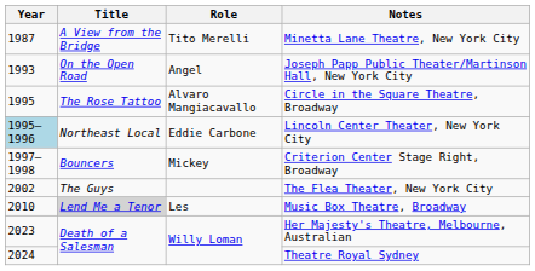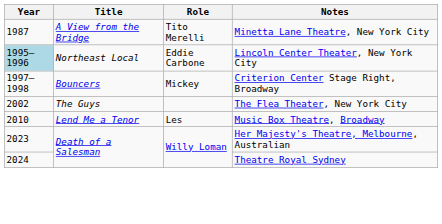- row: 1993 | On the Open Road | Angel | Joseph Papp Public Theater/Martinson Hall, New York City
- row: 1995 | The Rose Tattoo | Alvaro Mangiacavallo | Circle in the Square Theatre, Broadway
Music Box Theatre, Broadway | Title: lightgrey background -> no background
